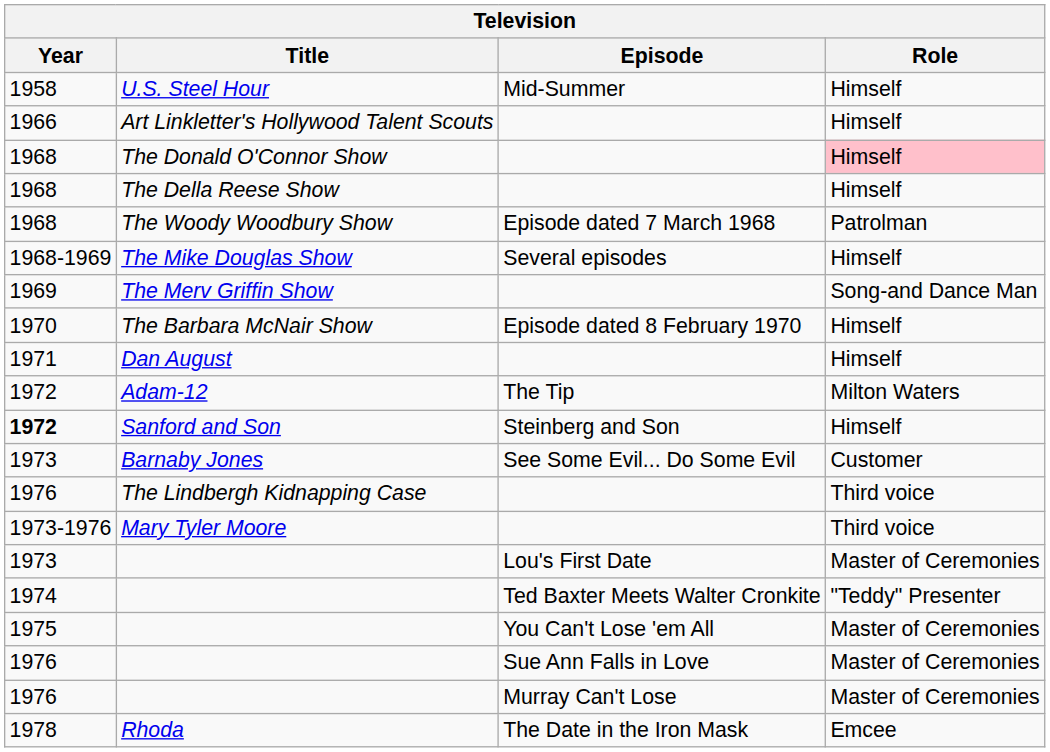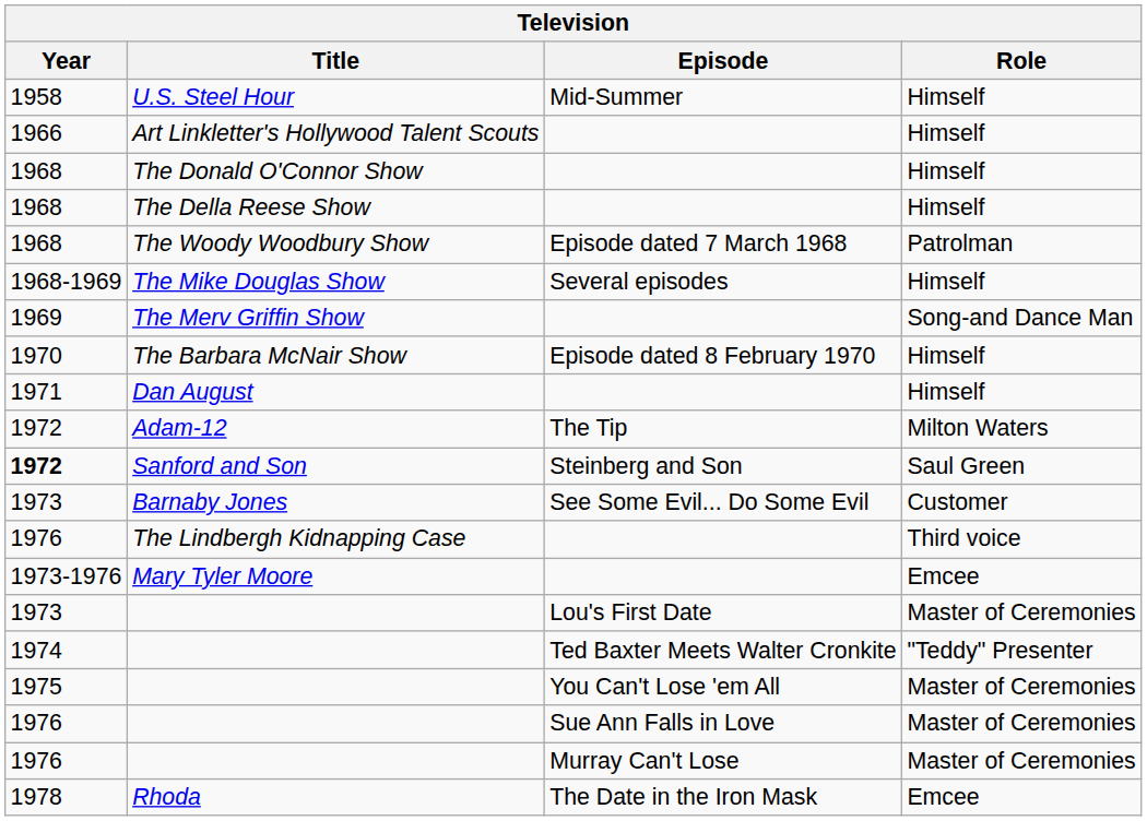The Donald O'Connor Show | Role: pink background -> no background
Sanford and Son | Role: Himself -> Saul Green
Mary Tyler Moore | Role: Third voice -> Emcee
